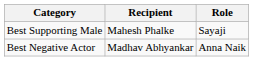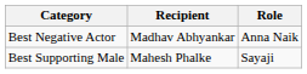rows swapped: Best Supporting Male <-> Best Negative Actor
